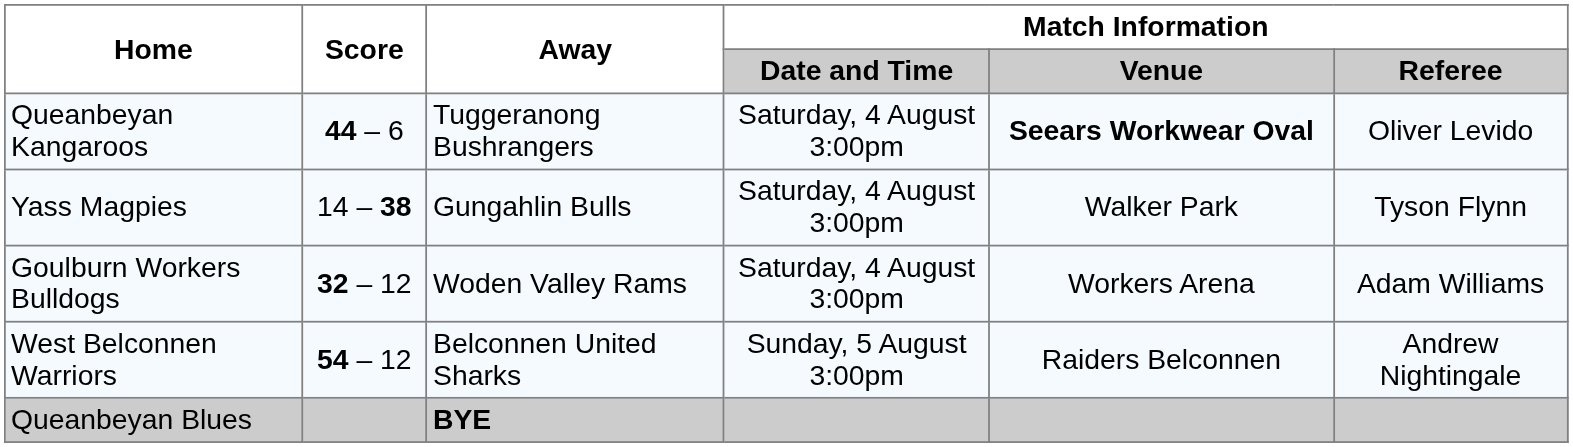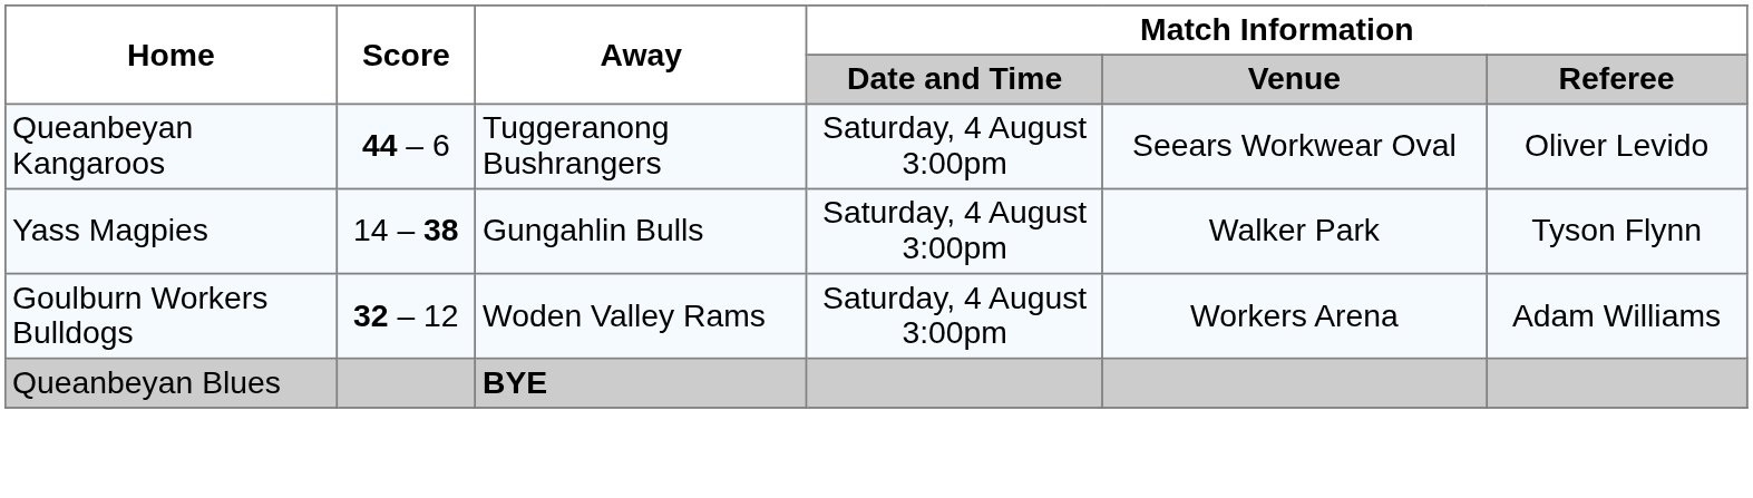Queanbeyan Kangaroos | Match Information / Venue: bold -> normal
- row: West Belconnen Warriors | 54 – 12 | Belconnen United Sharks | Sunday, 5 August 3:00pm | Raiders Belconnen | Andrew Nightingale
